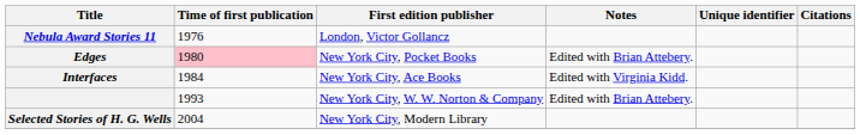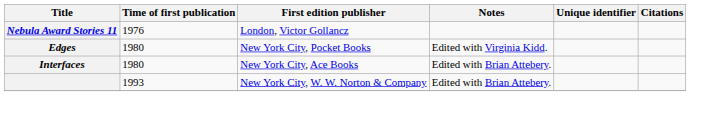Edges | Time of first publication: pink background -> no background
Edges | Notes: Edited with Brian Attebery. -> Edited with Virginia Kidd.
Interfaces | Time of first publication: 1984 -> 1980
Interfaces | Notes: Edited with Virginia Kidd. -> Edited with Brian Attebery.
- row: Selected Stories of H. G. Wells | 2004 | New York City, Modern Library
